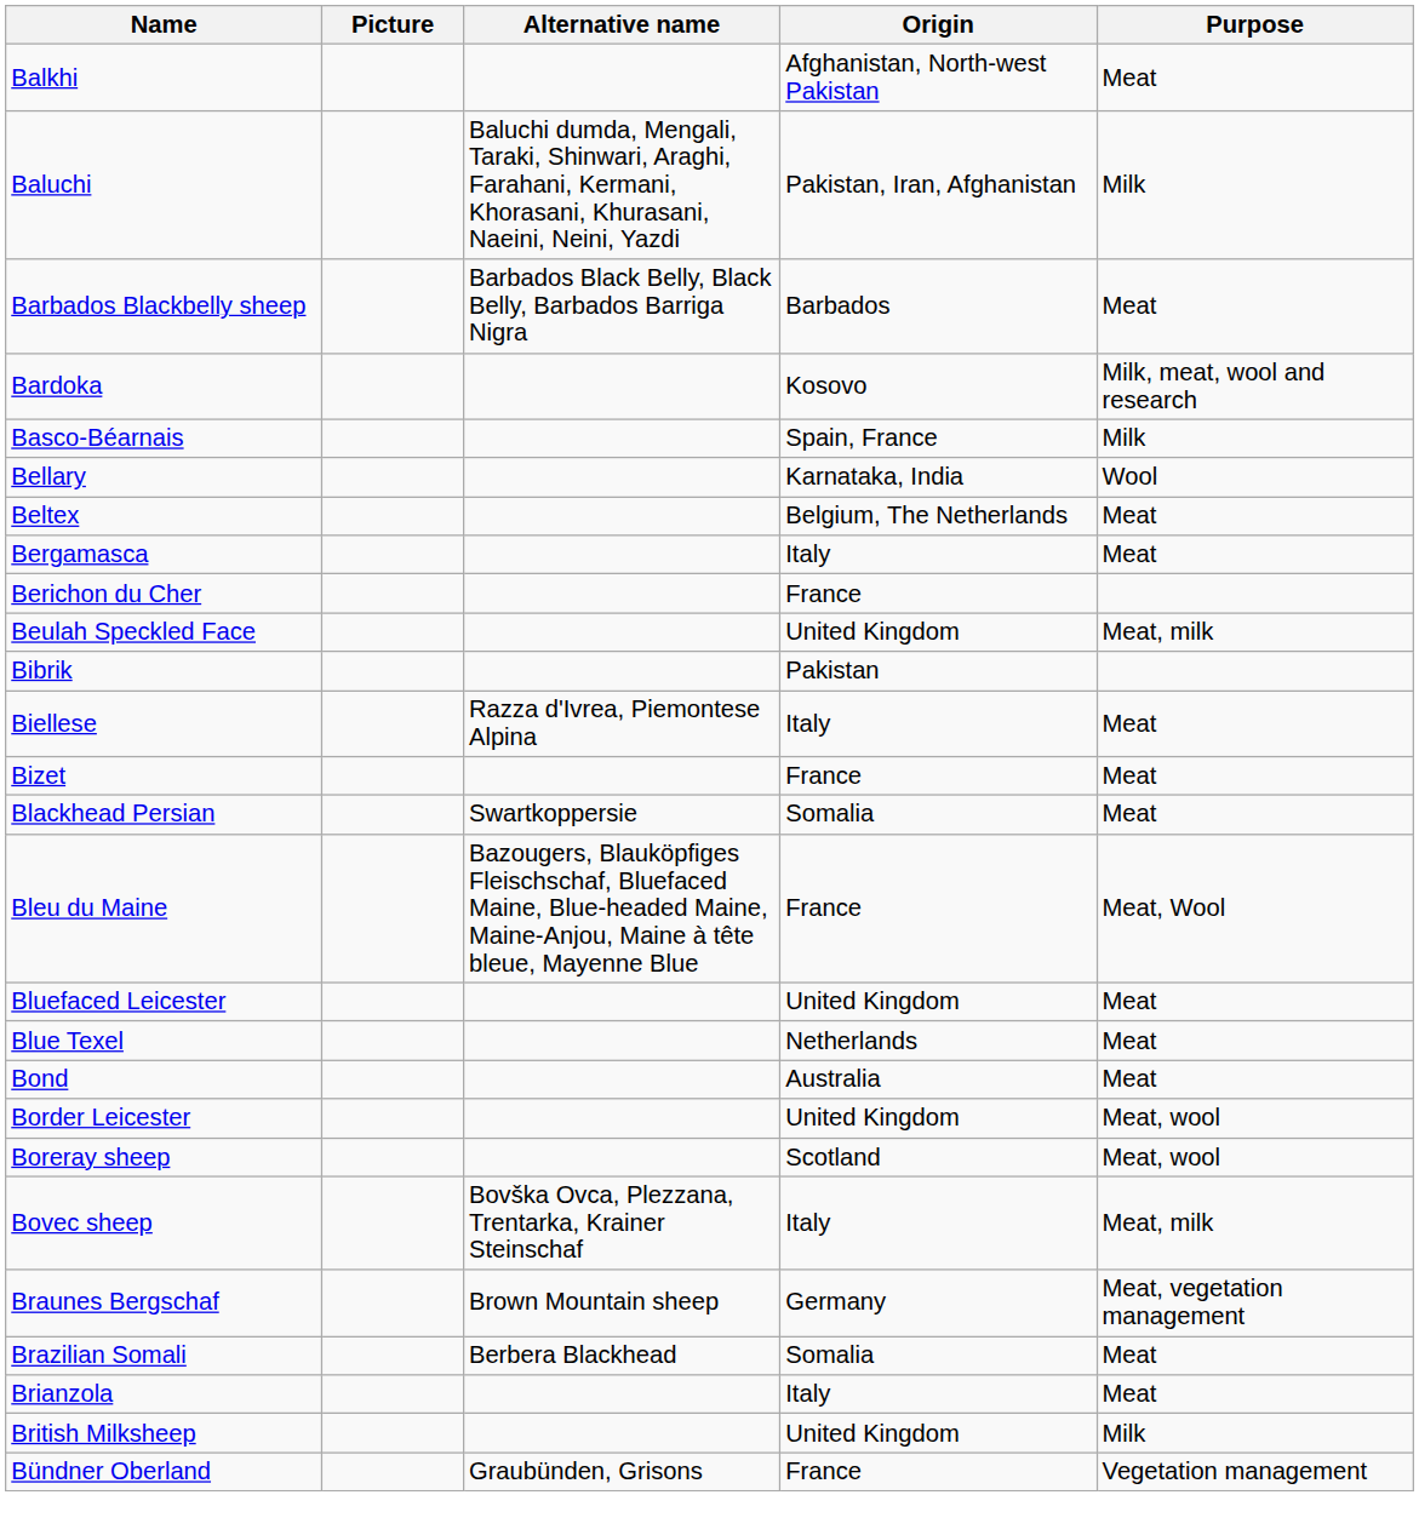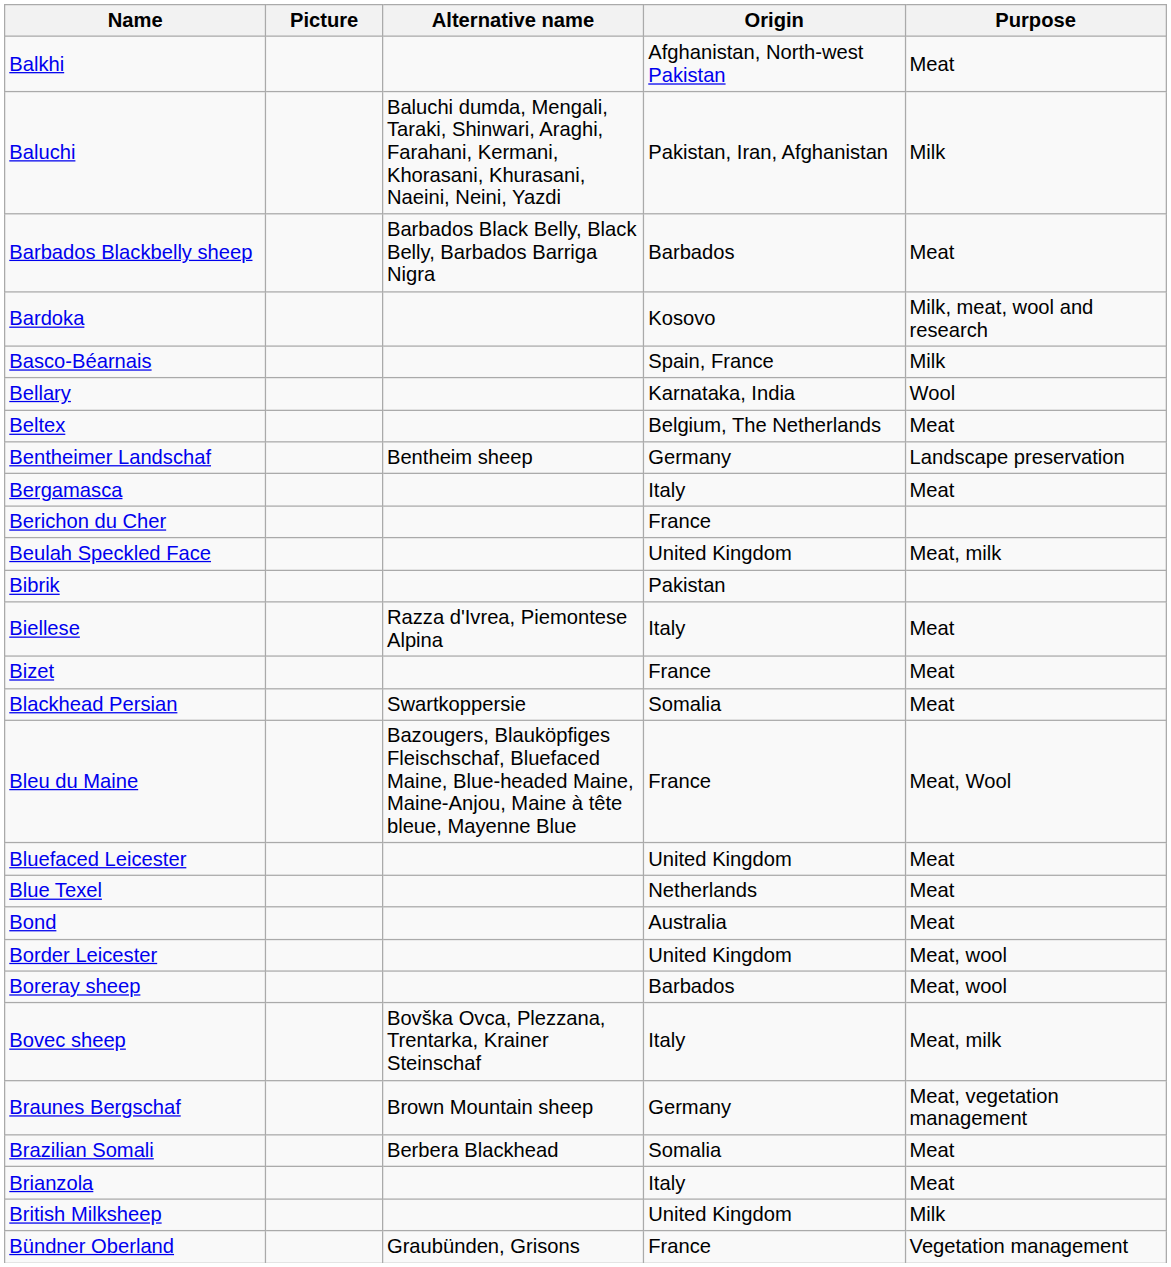+ row: Bentheimer Landschaf | Bentheim sheep | Germany | Landscape preservation
Boreray sheep | Origin: Scotland -> Barbados
